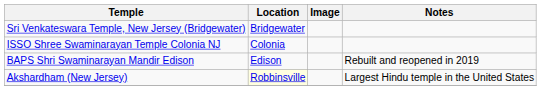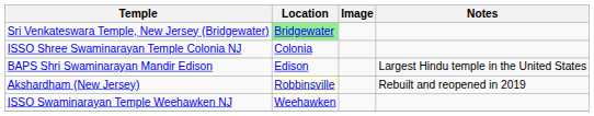Sri Venkateswara Temple, New Jersey (Bridgewater) | Location: no background -> lightgreen background
BAPS Shri Swaminarayan Mandir Edison | Notes: Rebuilt and reopened in 2019 -> Largest Hindu temple in the United States
Akshardham (New Jersey) | Notes: Largest Hindu temple in the United States -> Rebuilt and reopened in 2019
+ row: ISSO Swaminarayan Temple Weehawken NJ | Weehawken
